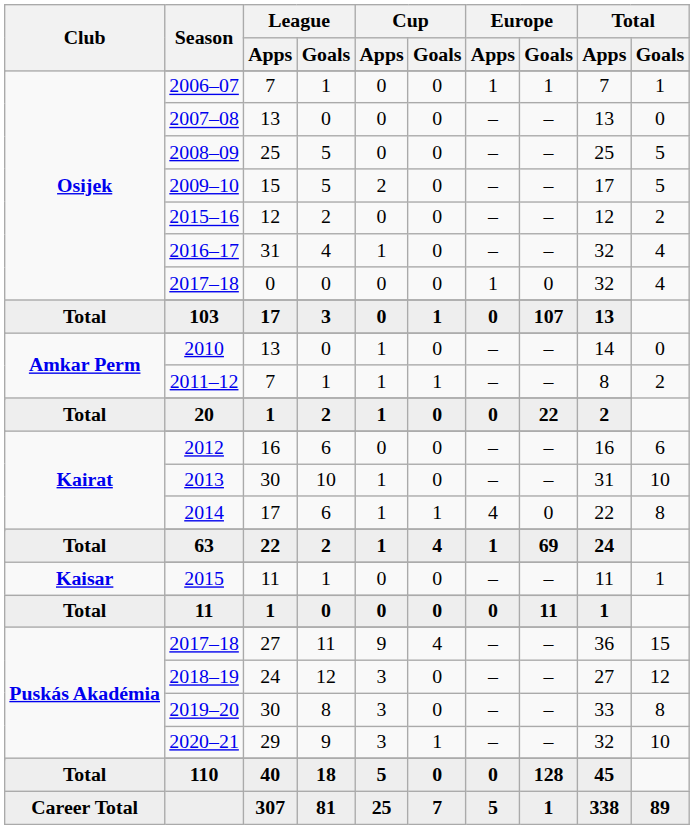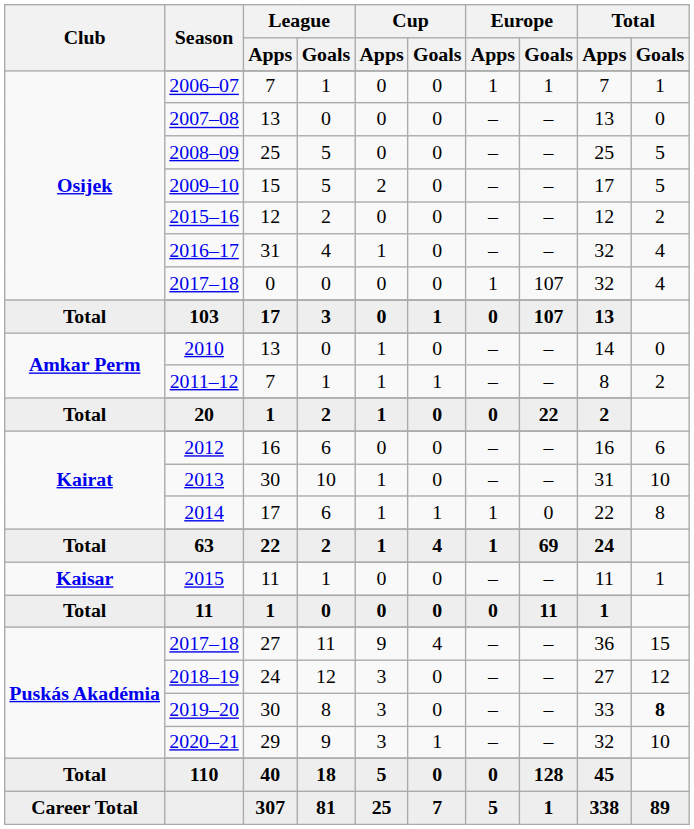Osijek / 2017–18 | Europe / Goals: 0 -> 107
2014 | Europe / Apps: 4 -> 1
2019–20 | Total / Goals: normal -> bold
